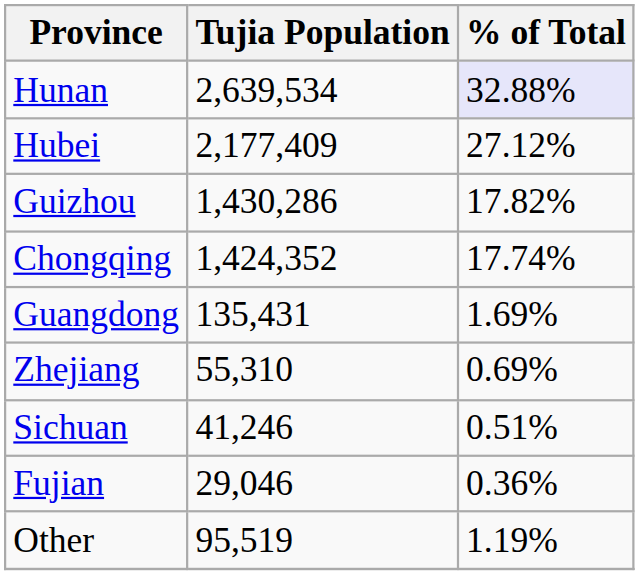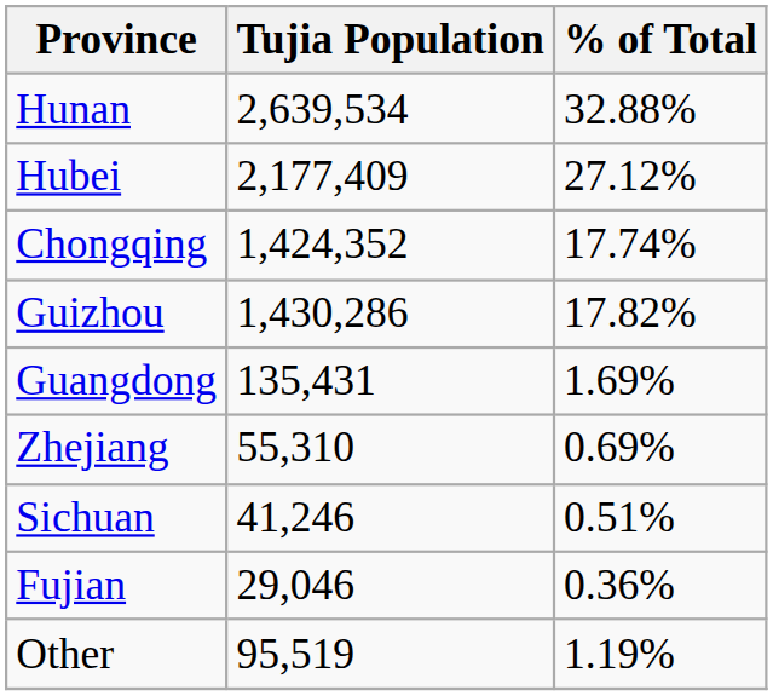Hunan | % of Total: lavender background -> no background
rows swapped: Guizhou <-> Chongqing
